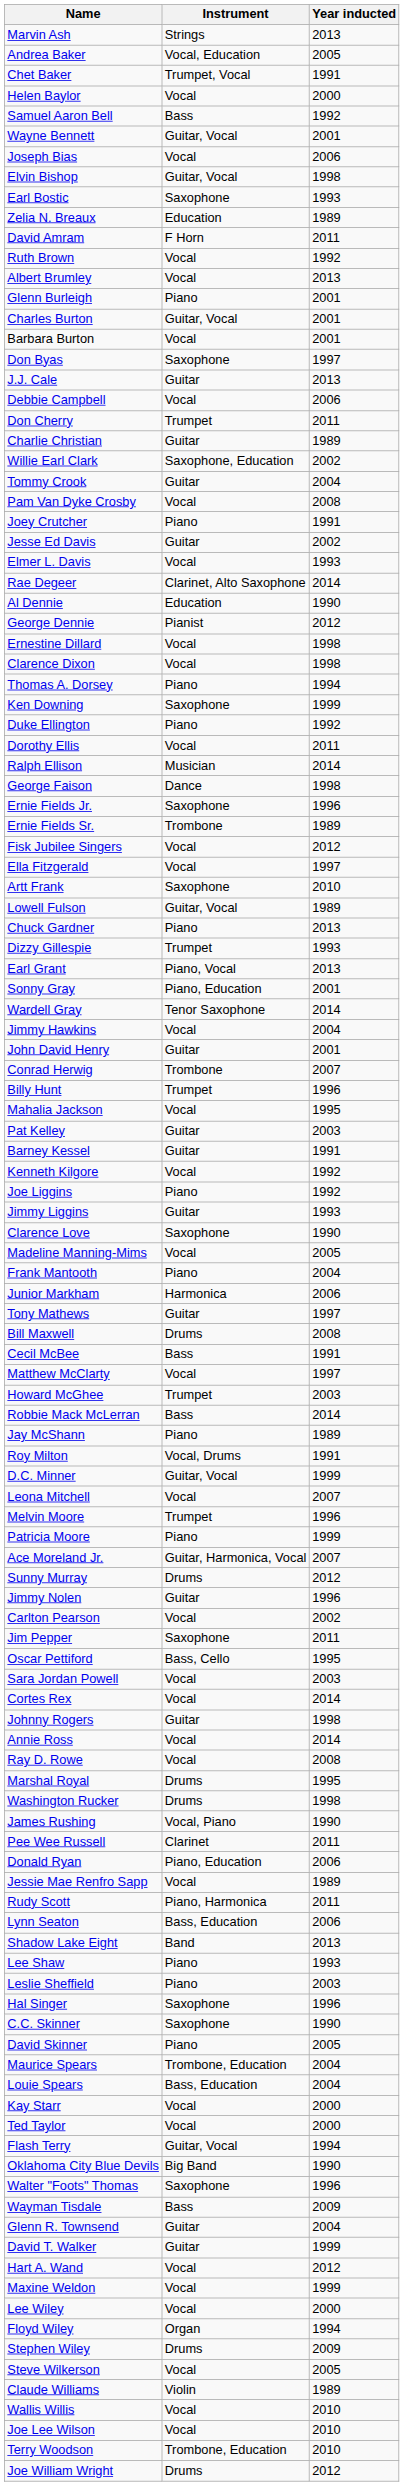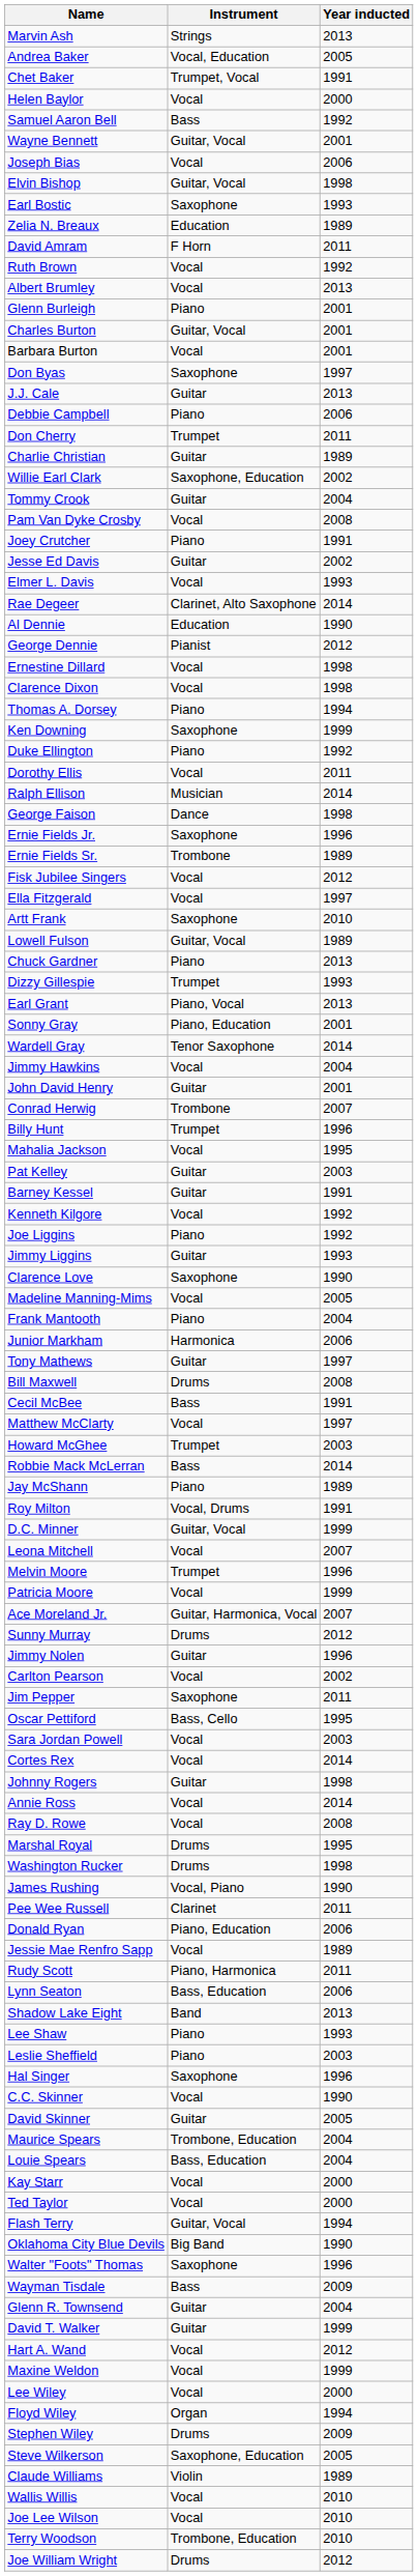Debbie Campbell | Instrument: Vocal -> Piano
Patricia Moore | Instrument: Piano -> Vocal
C.C. Skinner | Instrument: Saxophone -> Vocal
David Skinner | Instrument: Piano -> Guitar
Steve Wilkerson | Instrument: Vocal -> Saxophone, Education
